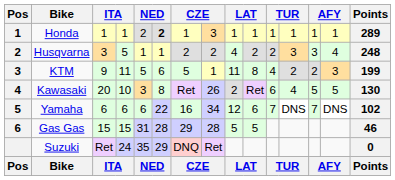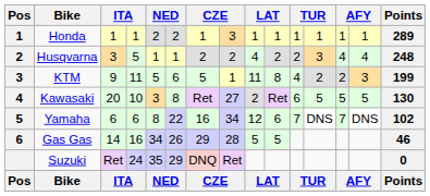Honda | column 6: bold -> normal
Husqvarna | column 13: 3 -> 4
Kawasaki | column 8: 26 -> 27
Kawasaki | column 12: 4 -> 5
Yamaha | column 5: 6 -> 8
Gas Gas | column 3: 15 -> 14
Gas Gas | column 4: 15 -> 16
Gas Gas | column 5: 31 -> 34
Gas Gas | column 6: 28 -> 26
